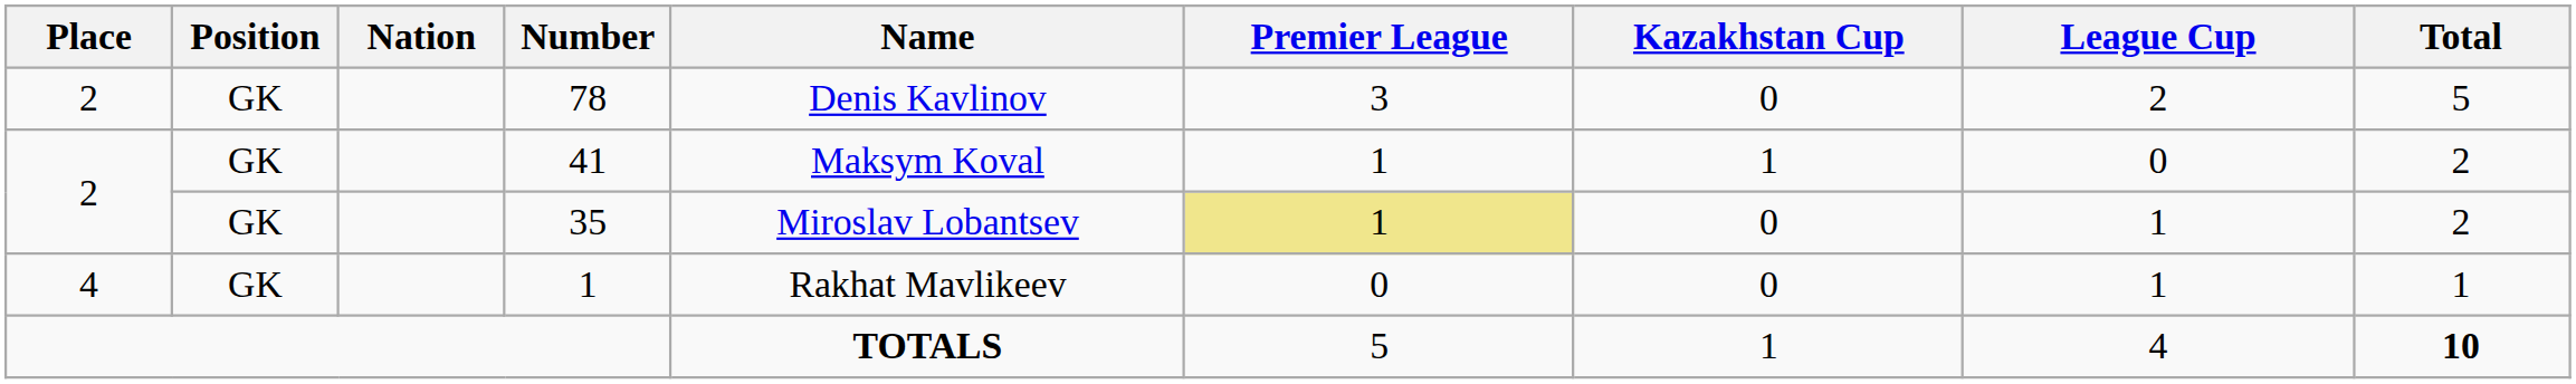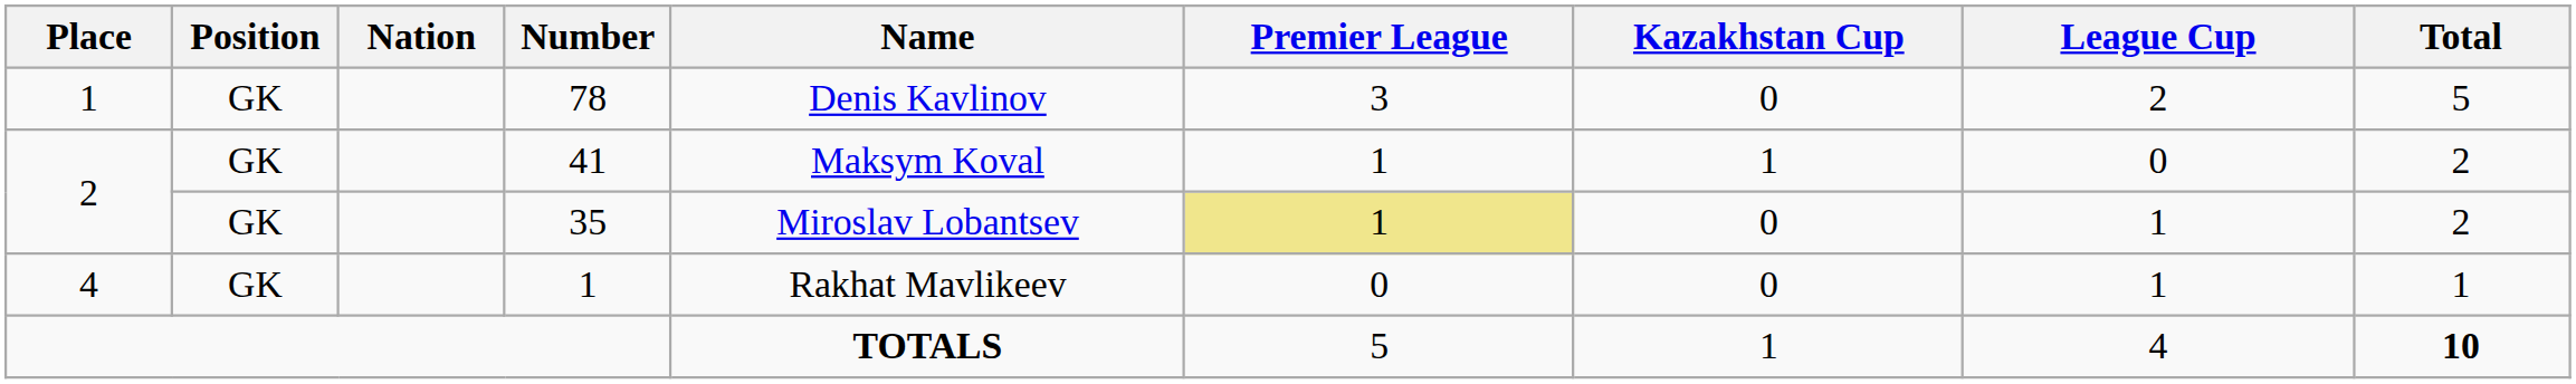78 | Place: 2 -> 1
